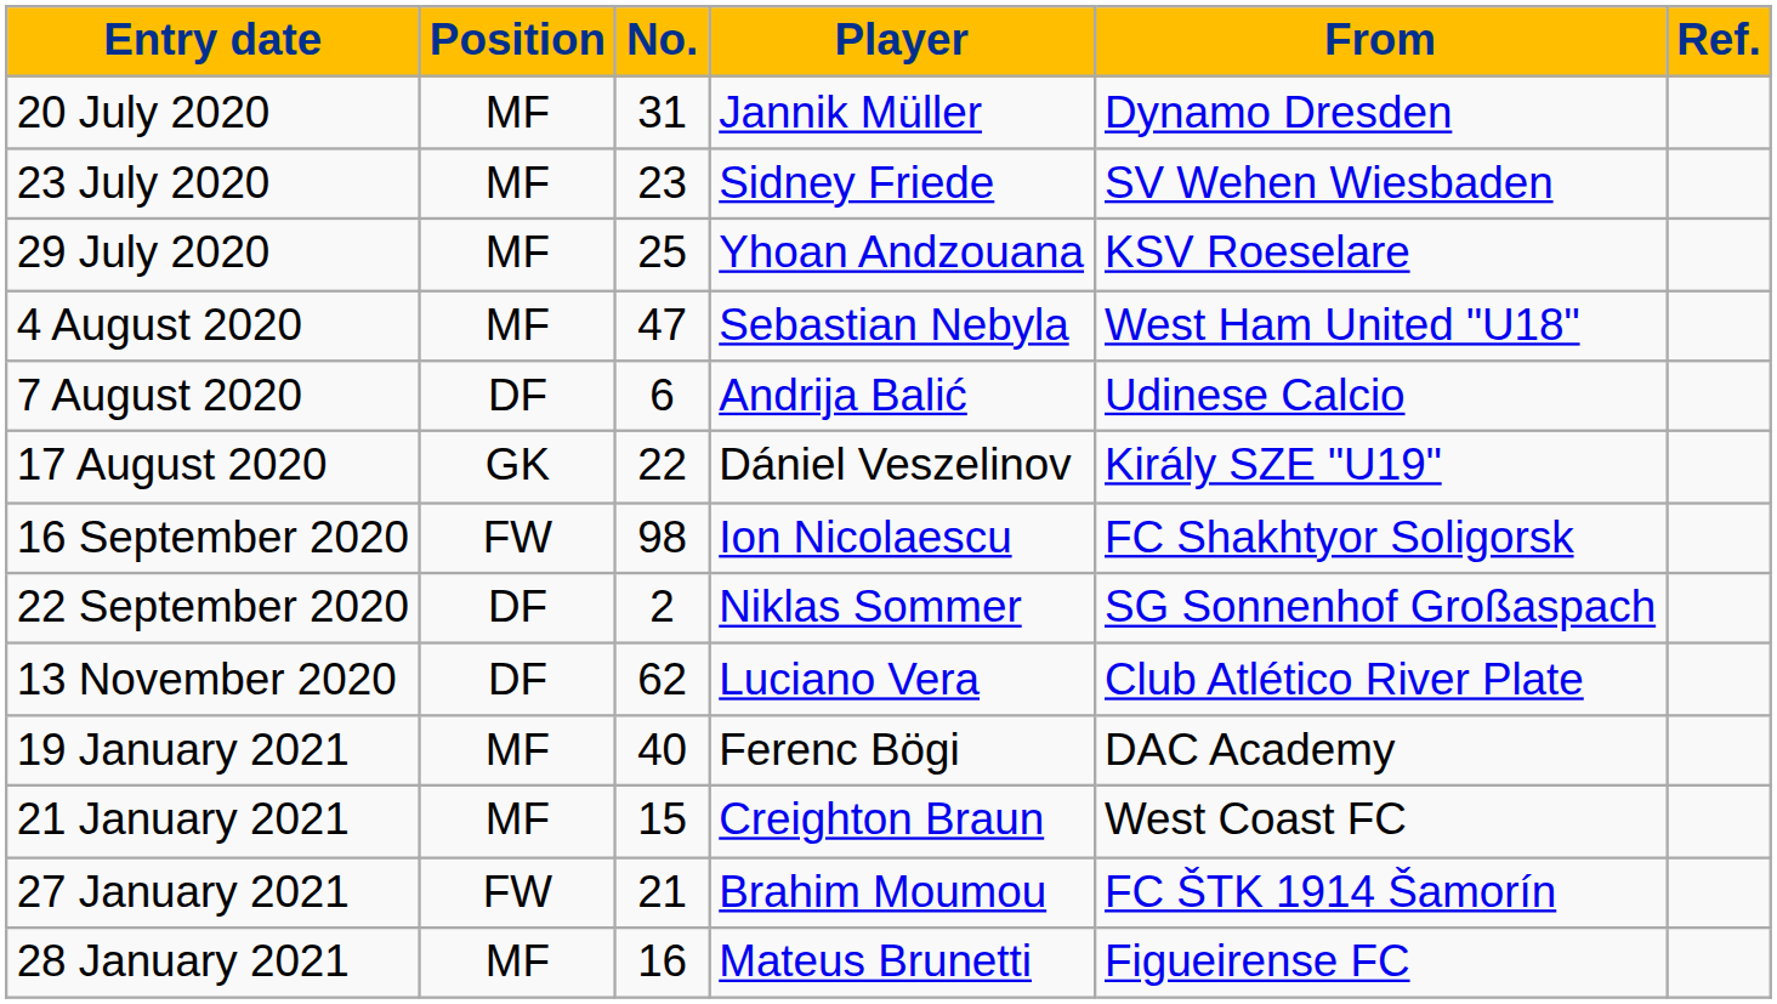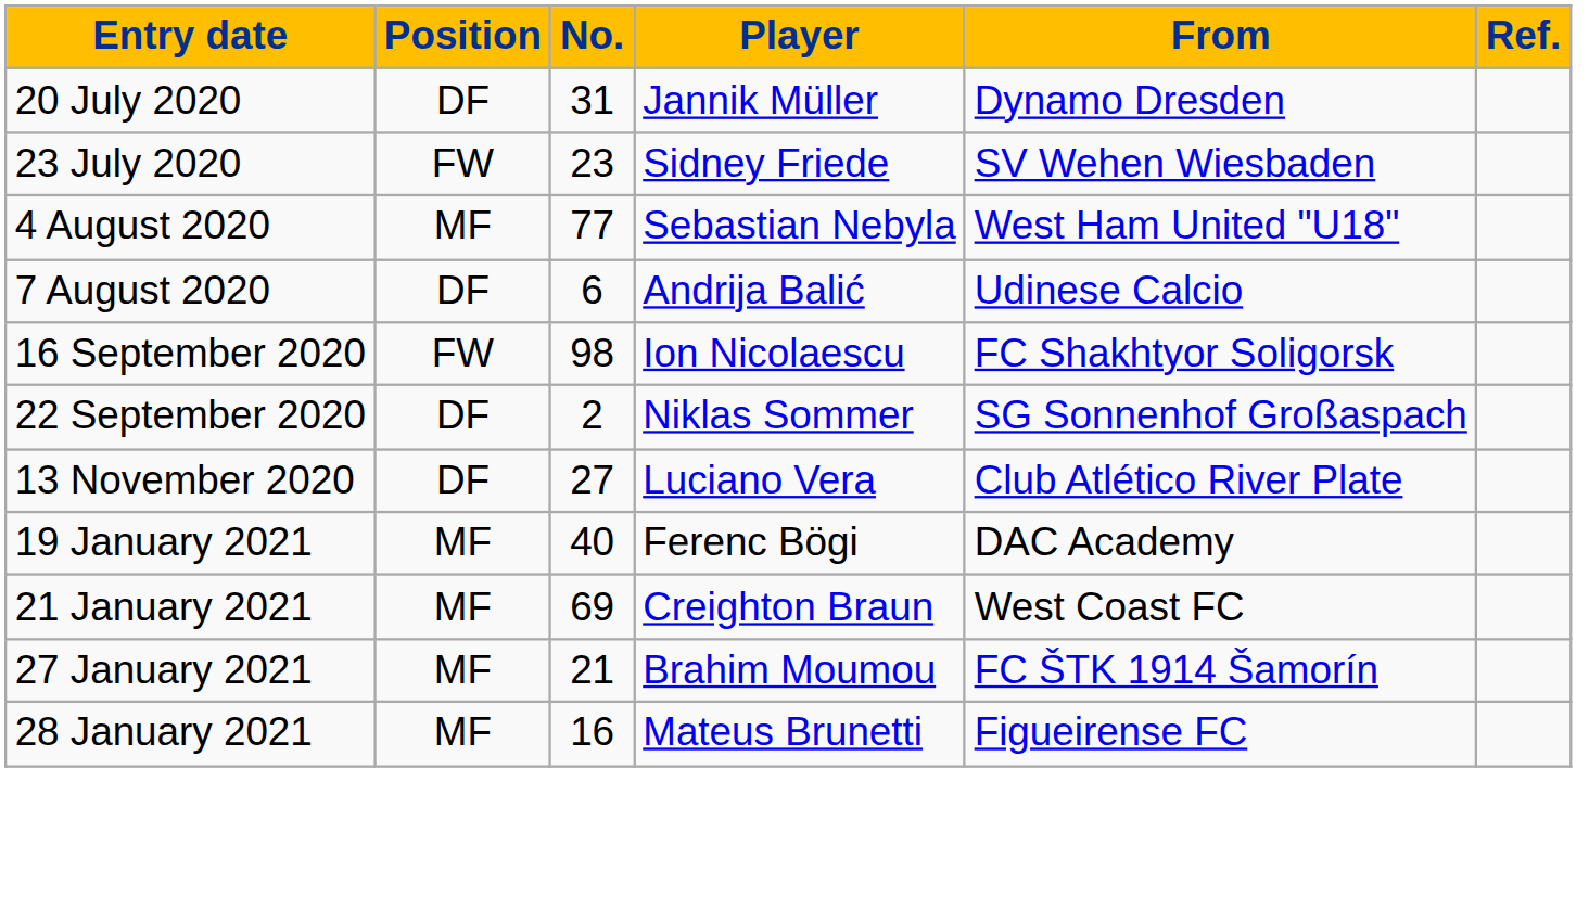20 July 2020 | Position: MF -> DF
23 July 2020 | Position: MF -> FW
- row: 29 July 2020 | MF | 25 | Yhoan Andzouana | KSV Roeselare
4 August 2020 | No.: 47 -> 77
- row: 17 August 2020 | GK | 22 | Dániel Veszelinov | Király SZE "U19"
13 November 2020 | No.: 62 -> 27
21 January 2021 | No.: 15 -> 69
27 January 2021 | Position: FW -> MF
